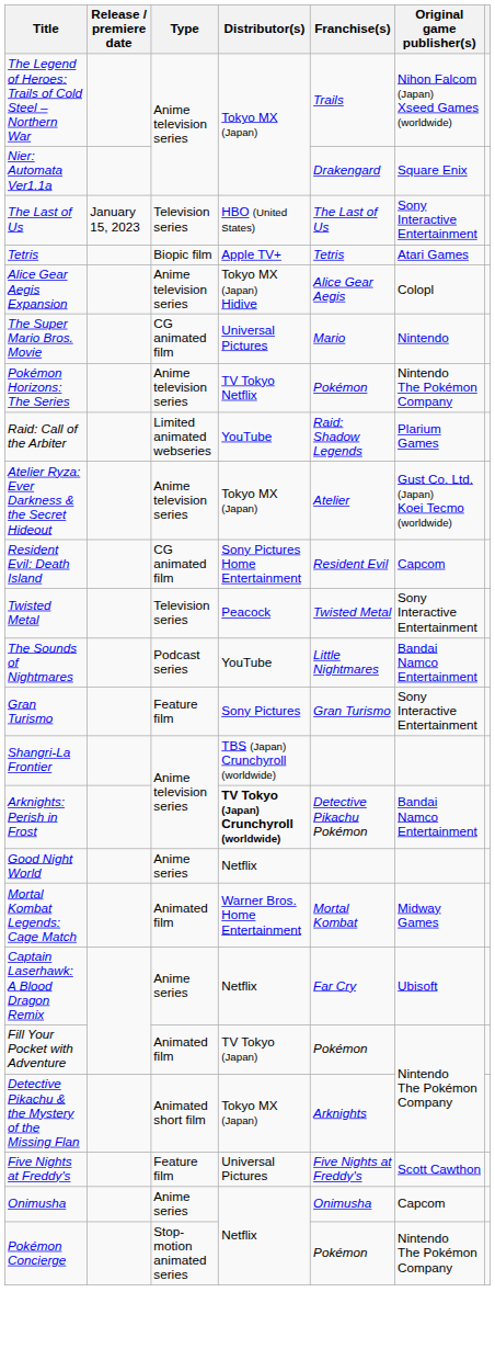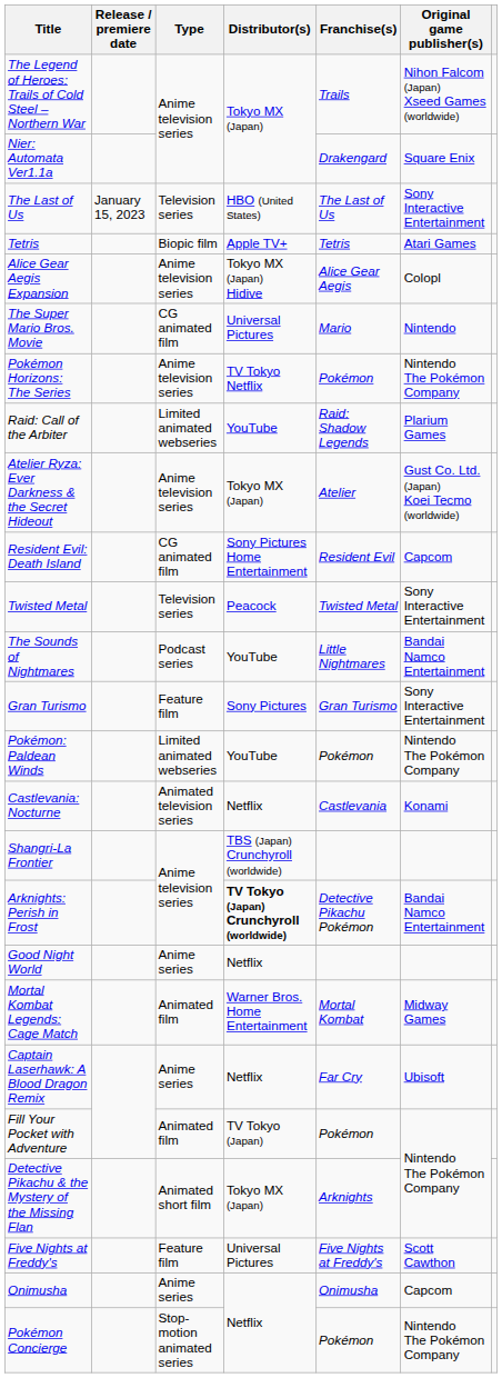+ row: Pokémon: Paldean Winds | Limited animated webseries | YouTube | Pokémon | Nintendo The Pokémon Company
+ row: Castlevania: Nocturne | Animated television series | Netflix | Castlevania | Konami
